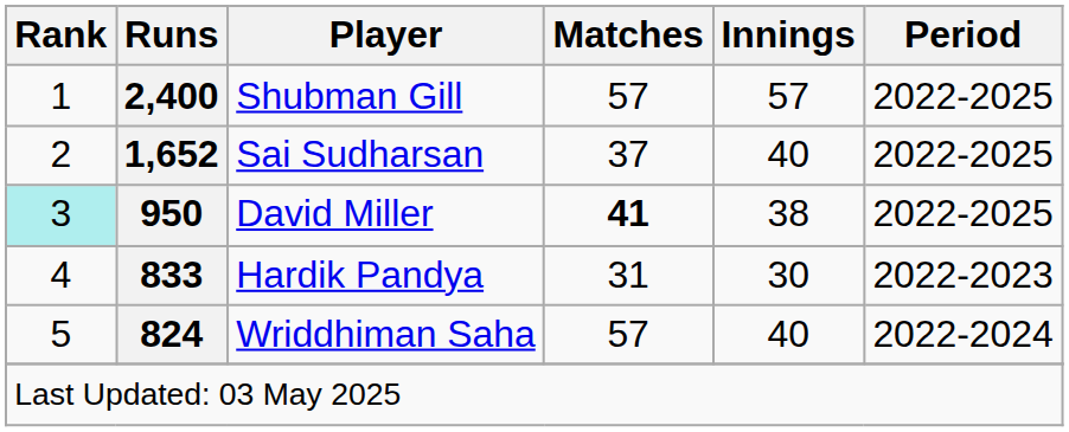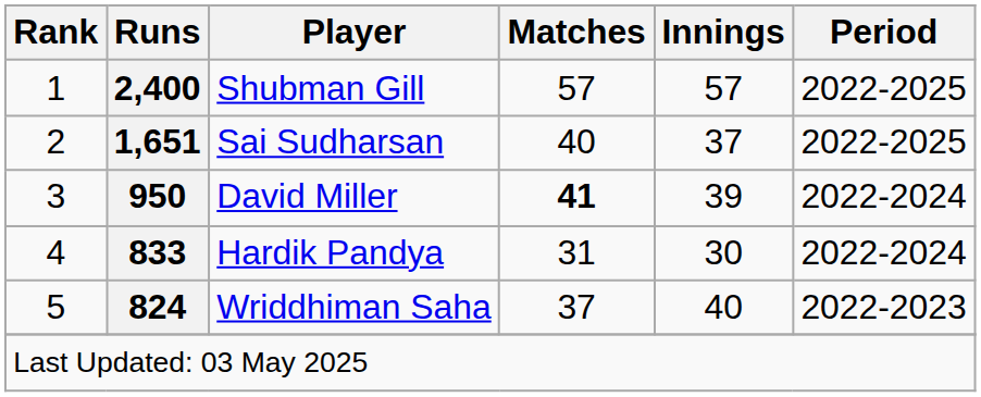Sai Sudharsan | Runs: 1,652 -> 1,651
Sai Sudharsan | Matches: 37 -> 40
Sai Sudharsan | Innings: 40 -> 37
David Miller | Rank: paleturquoise background -> no background
David Miller | Innings: 38 -> 39
David Miller | Period: 2022-2025 -> 2022-2024
Hardik Pandya | Period: 2022-2023 -> 2022-2024
Wriddhiman Saha | Matches: 57 -> 37
Wriddhiman Saha | Period: 2022-2024 -> 2022-2023
